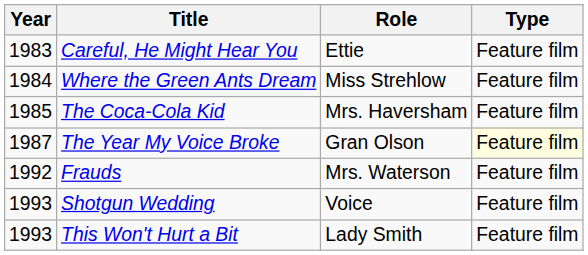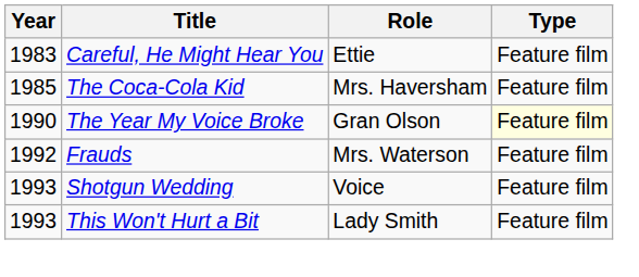- row: 1984 | Where the Green Ants Dream | Miss Strehlow | Feature film
The Year My Voice Broke | Year: 1987 -> 1990
